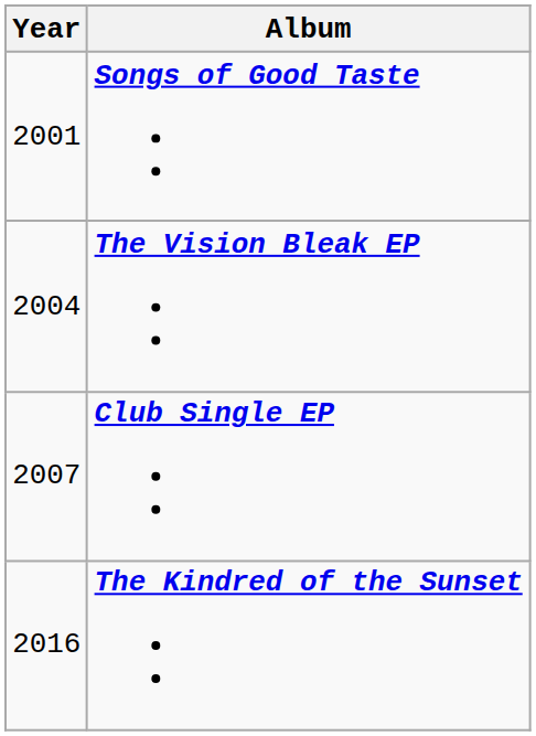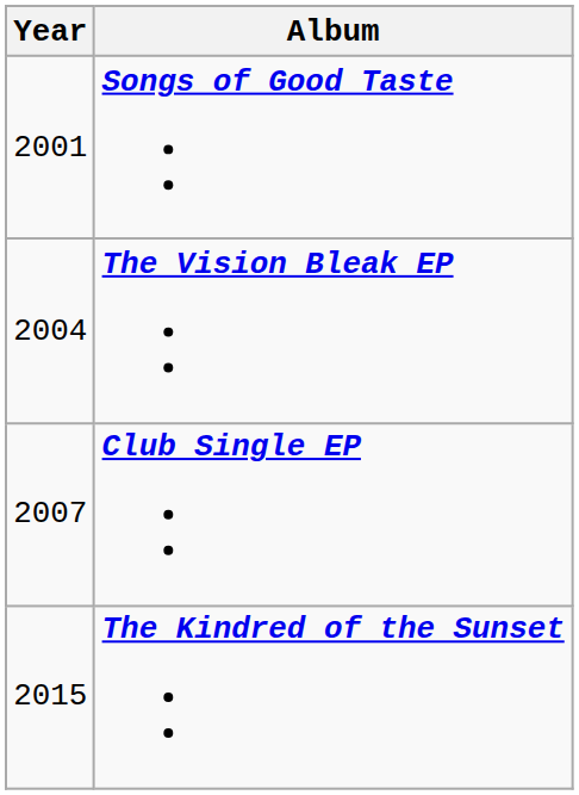The Kindred of the Sunset | Year: 2016 -> 2015
